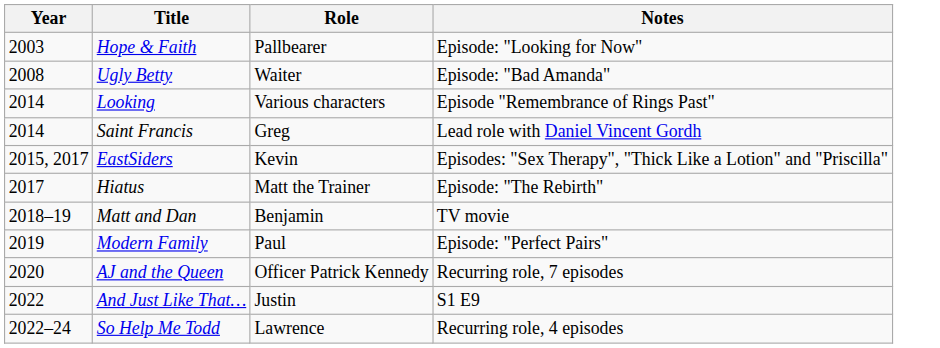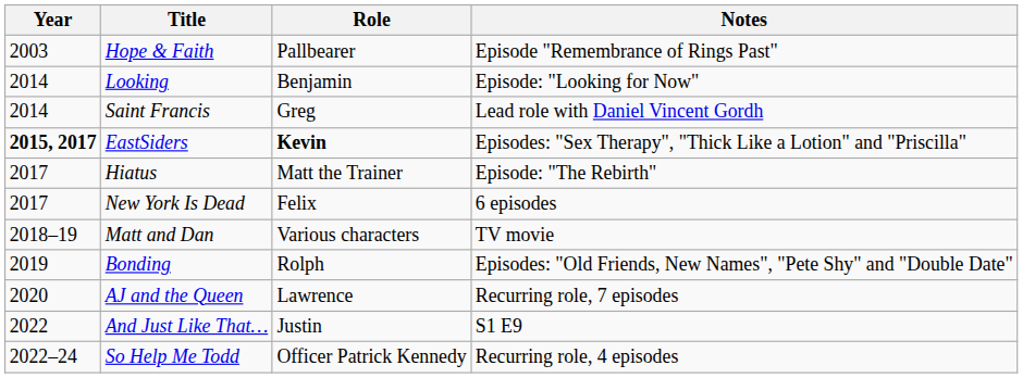Hope & Faith | Notes: Episode: "Looking for Now" -> Episode "Remembrance of Rings Past"
- row: 2008 | Ugly Betty | Waiter | Episode: "Bad Amanda"
Looking | Role: Various characters -> Benjamin
Looking | Notes: Episode "Remembrance of Rings Past" -> Episode: "Looking for Now"
EastSiders | Year: normal -> bold
EastSiders | Role: normal -> bold
+ row: 2017 | New York Is Dead | Felix | 6 episodes
Matt and Dan | Role: Benjamin -> Various characters
+ row: 2019 | Bonding | Rolph | Episodes: "Old Friends, New Names", "Pete Shy" and "Double Date"
- row: 2019 | Modern Family | Paul | Episode: "Perfect Pairs"
AJ and the Queen | Role: Officer Patrick Kennedy -> Lawrence
So Help Me Todd | Role: Lawrence -> Officer Patrick Kennedy
